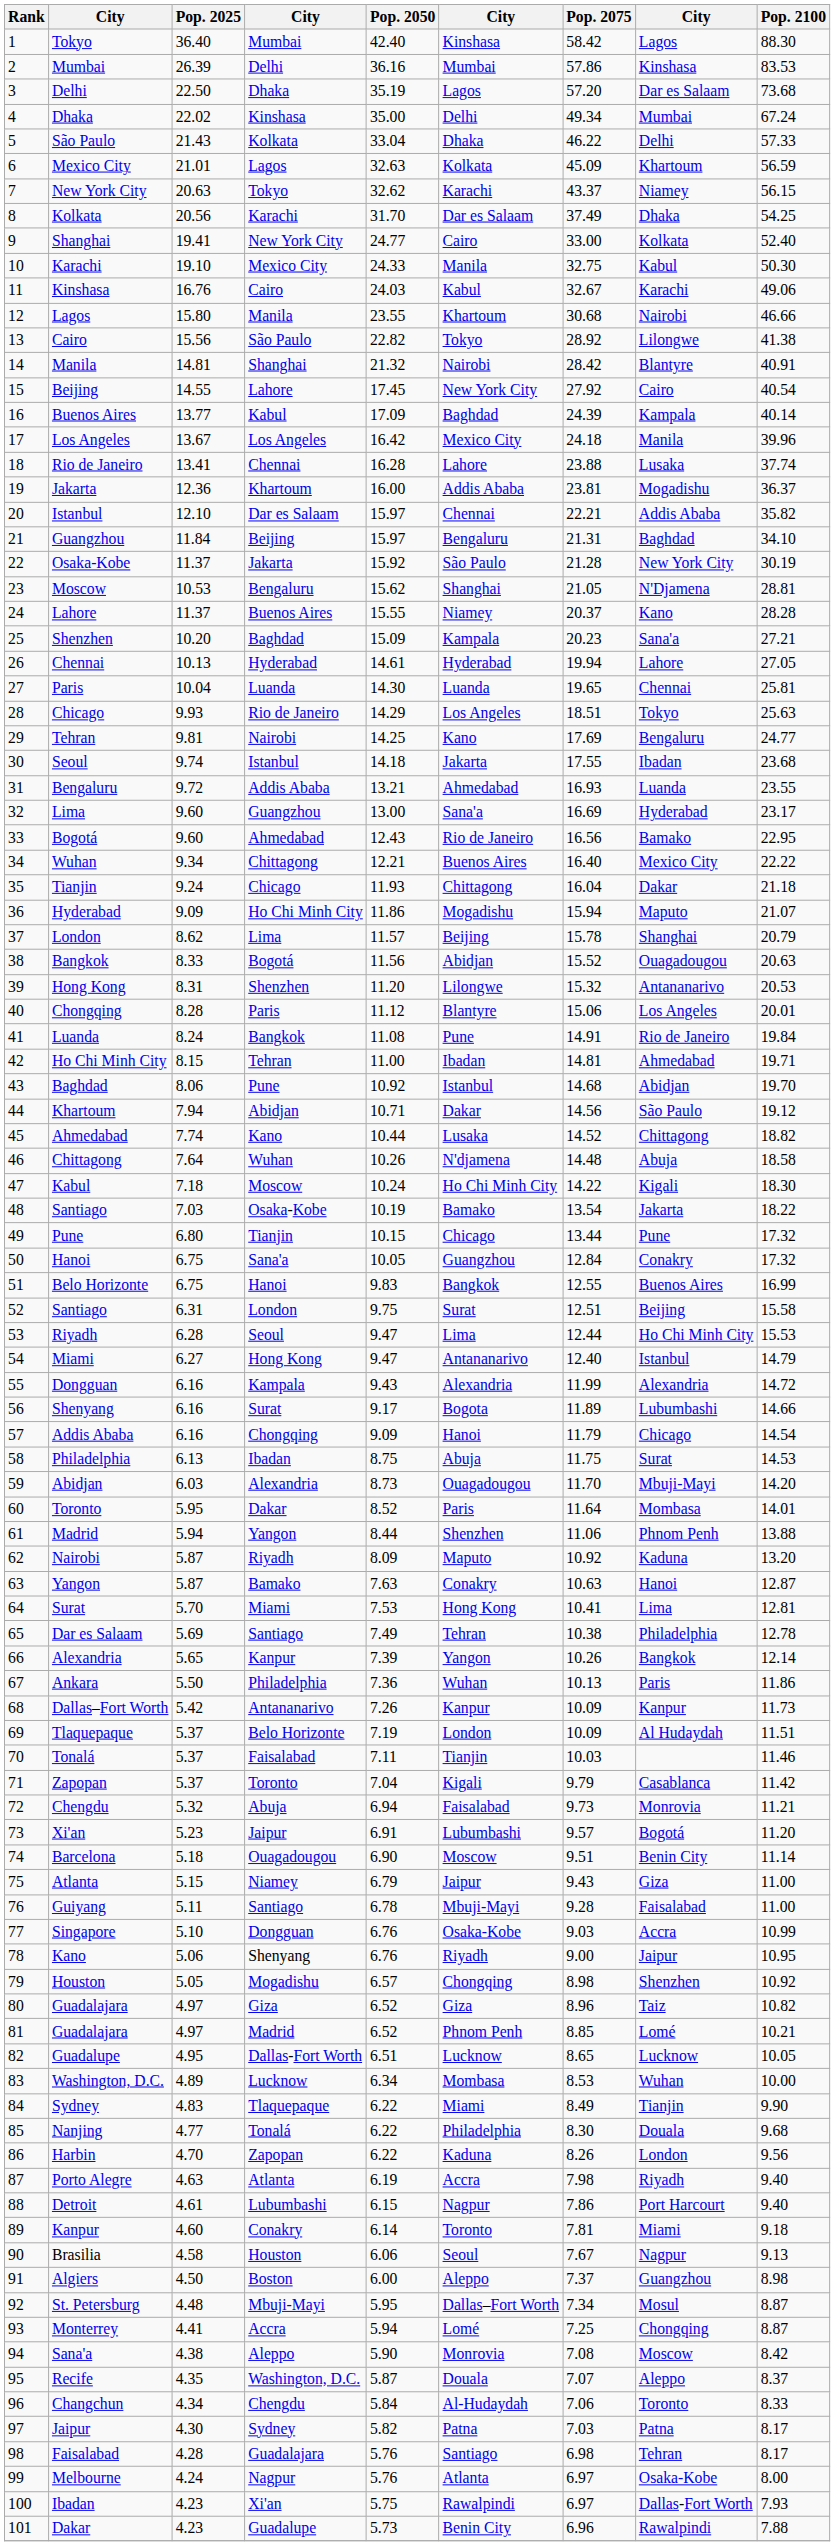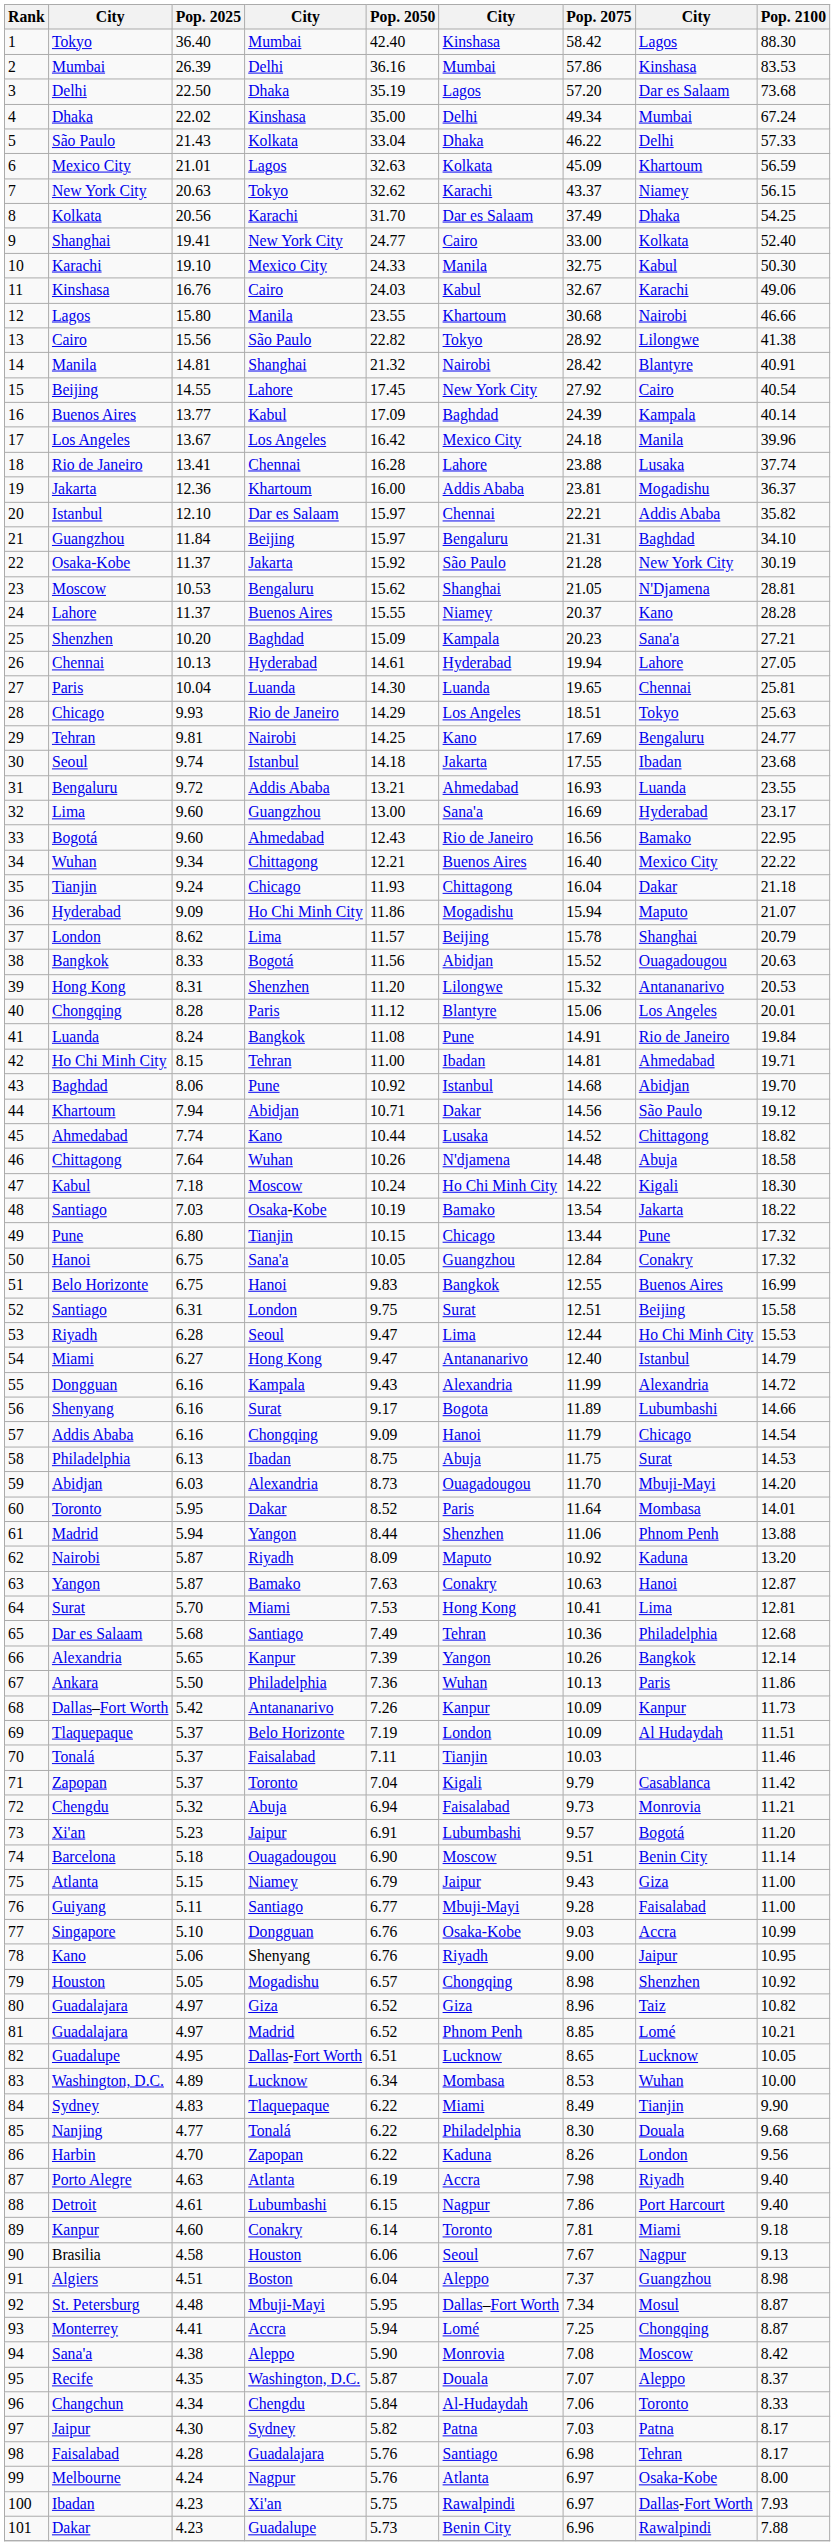Dar es Salaam / Santiago | Pop. 2025: 5.69 -> 5.68
Dar es Salaam / Santiago | Pop. 2075: 10.38 -> 10.36
Dar es Salaam / Santiago | Pop. 2100: 12.78 -> 12.68
Guiyang / Santiago | Pop. 2050: 6.78 -> 6.77
Boston | Pop. 2025: 4.50 -> 4.51
Boston | Pop. 2050: 6.00 -> 6.04
